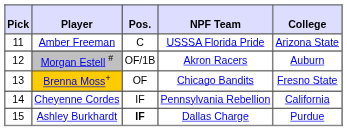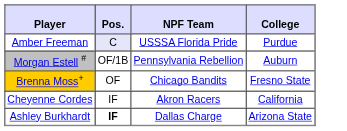- column: Pick | 11 | 12 | 13 | 14 | 15
Amber Freeman | Pos.: no background -> lavender background
Amber Freeman | College: Arizona State -> Purdue
Morgan Estell # | NPF Team: Akron Racers -> Pennsylvania Rebellion
Cheyenne Cordes | NPF Team: Pennsylvania Rebellion -> Akron Racers
Ashley Burkhardt | College: Purdue -> Arizona State
